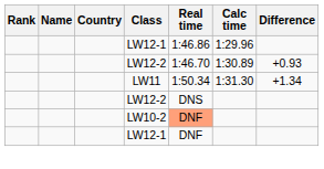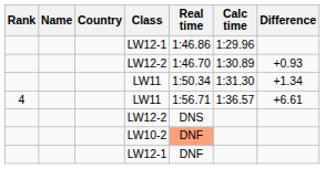+ row: 4 | LW11 | 1:56.71 | 1:36.57 | +6.61
